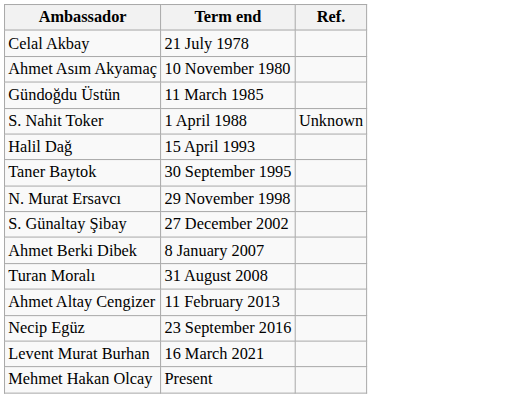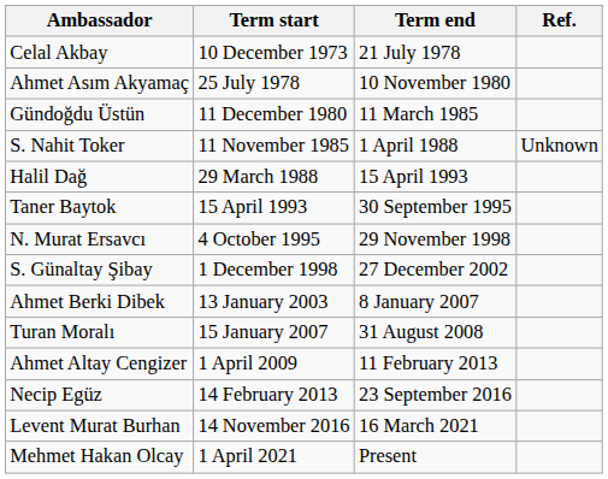+ column: Term start | 10 December 1973 | 25 July 1978 | 11 December 1980 | 11 November 1985 | 29 March 1988 | 15 April 1993 | 4 October 1995 | 1 December 1998 | 13 January 2003 | 15 January 2007 | 1 April 2009 | 14 February 2013 | 14 November 2016 | 1 April 2021
